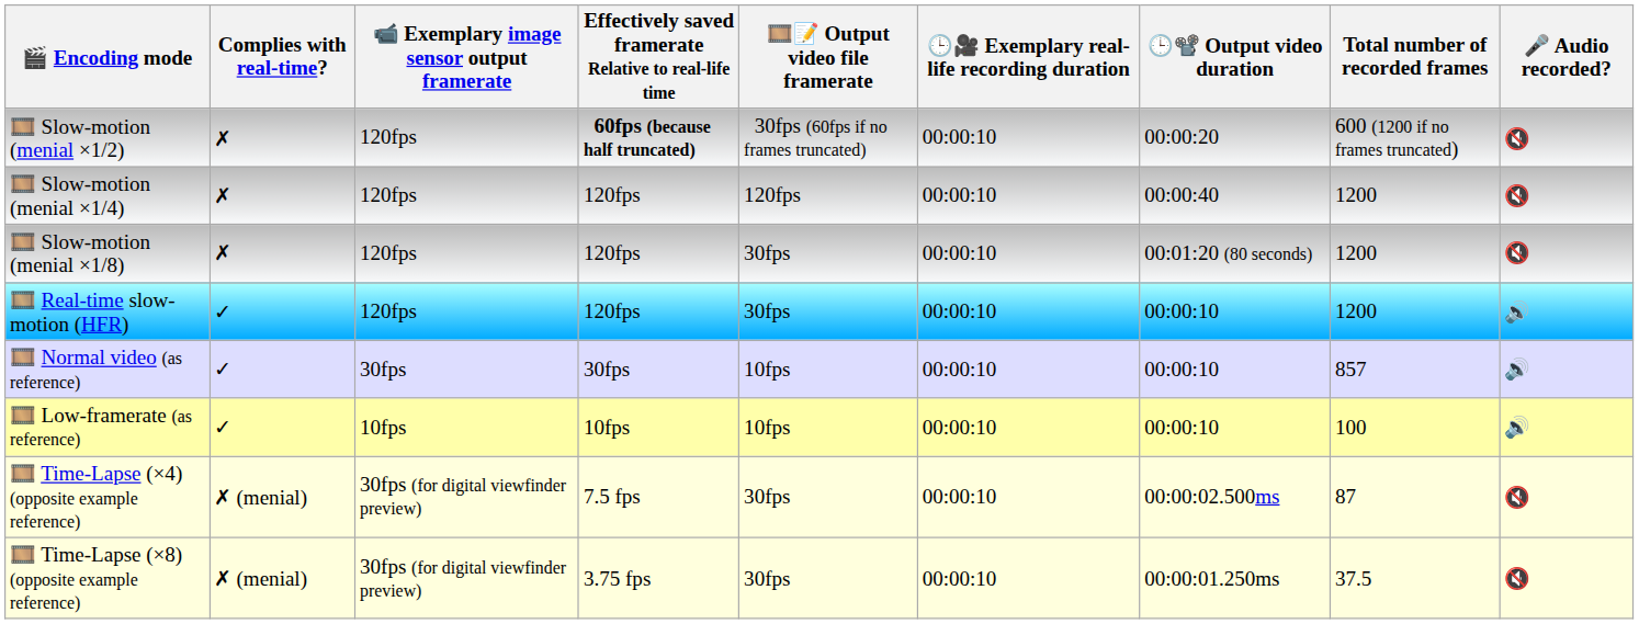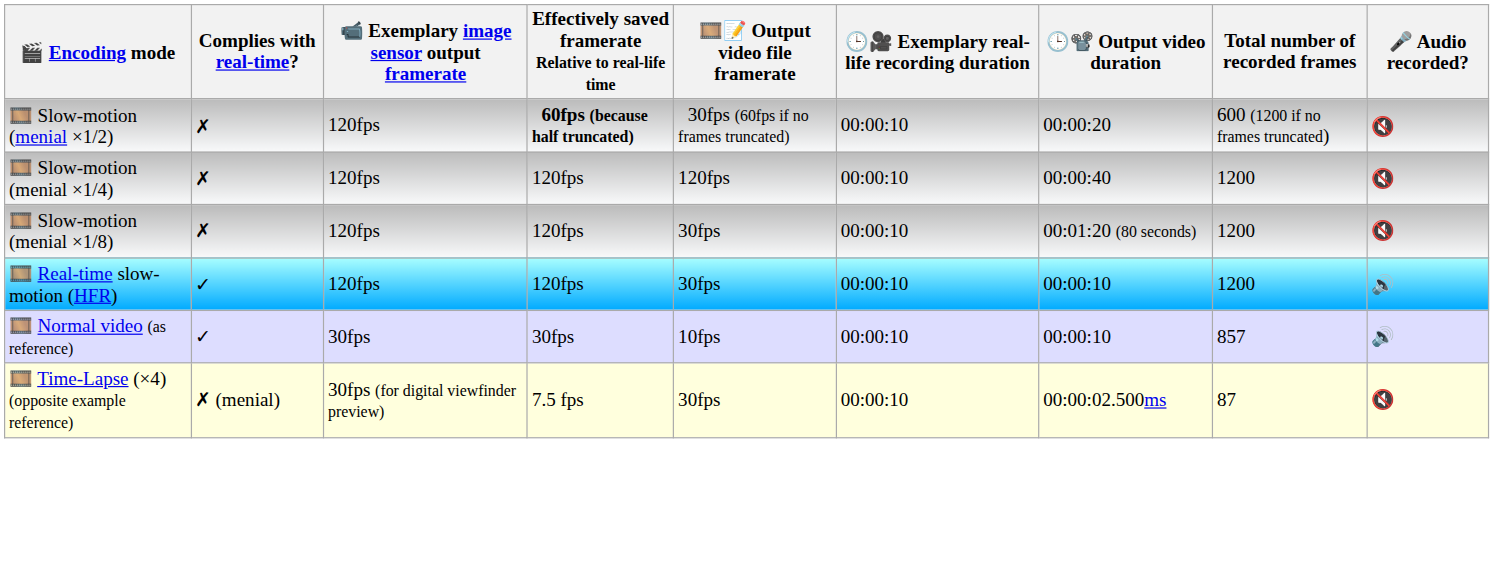- row: 🎞️ Low-framerate (as reference) | ✓ | 10fps | 10fps | 10fps | 00:00:10 | 00:00:10 | 100 | 🔊
- row: 🎞️ Time-Lapse (×8) (opposite example reference) | ✗ (menial) | 30fps (for digital viewfinder preview) | 3.75 fps | 30fps | 00:00:10 | 00:00:01.250ms | 37.5 | 🔇
